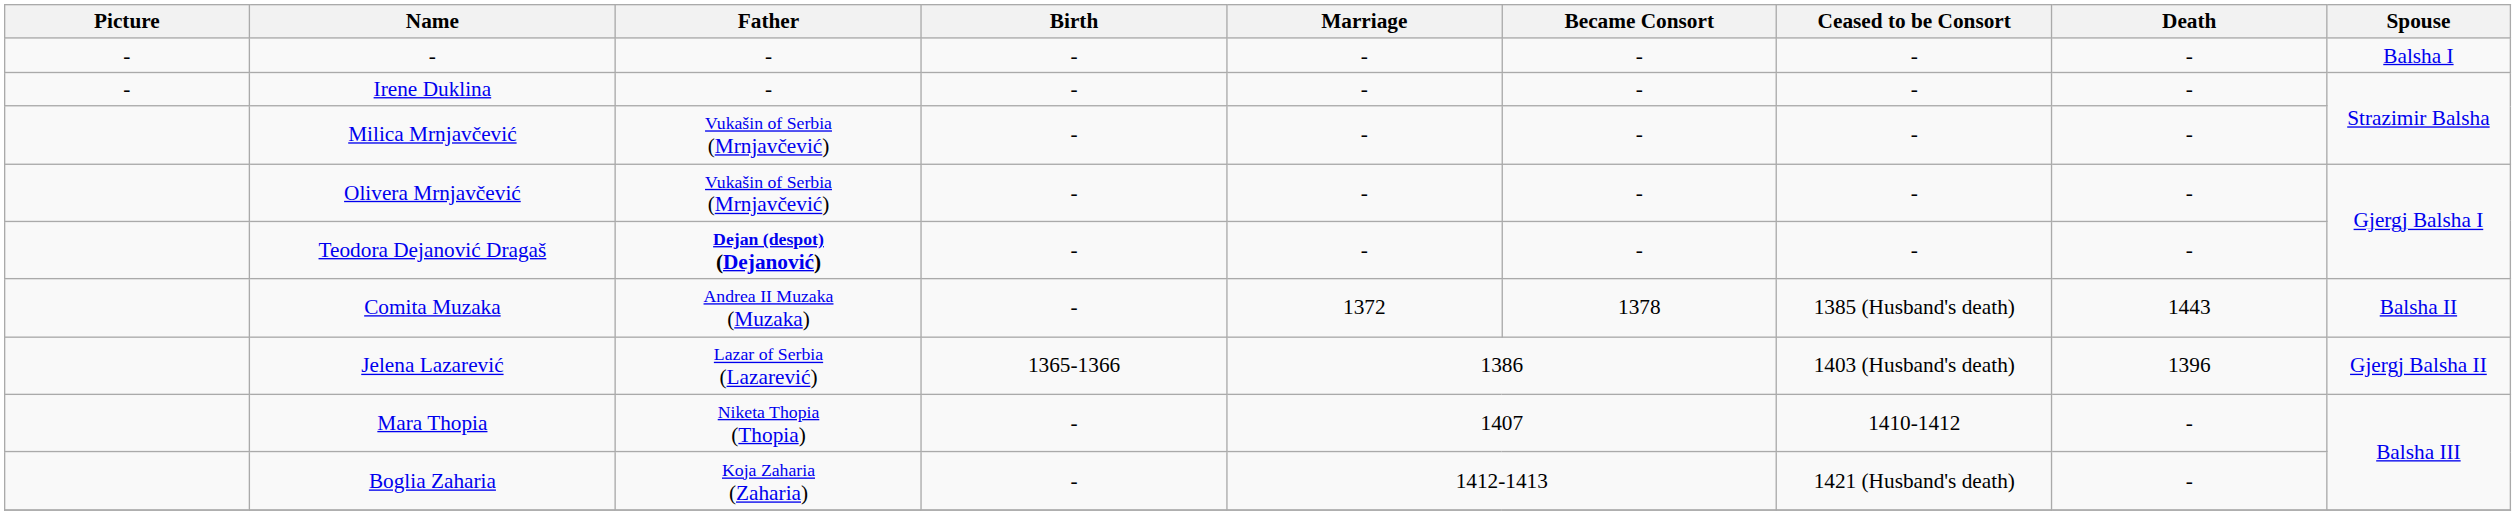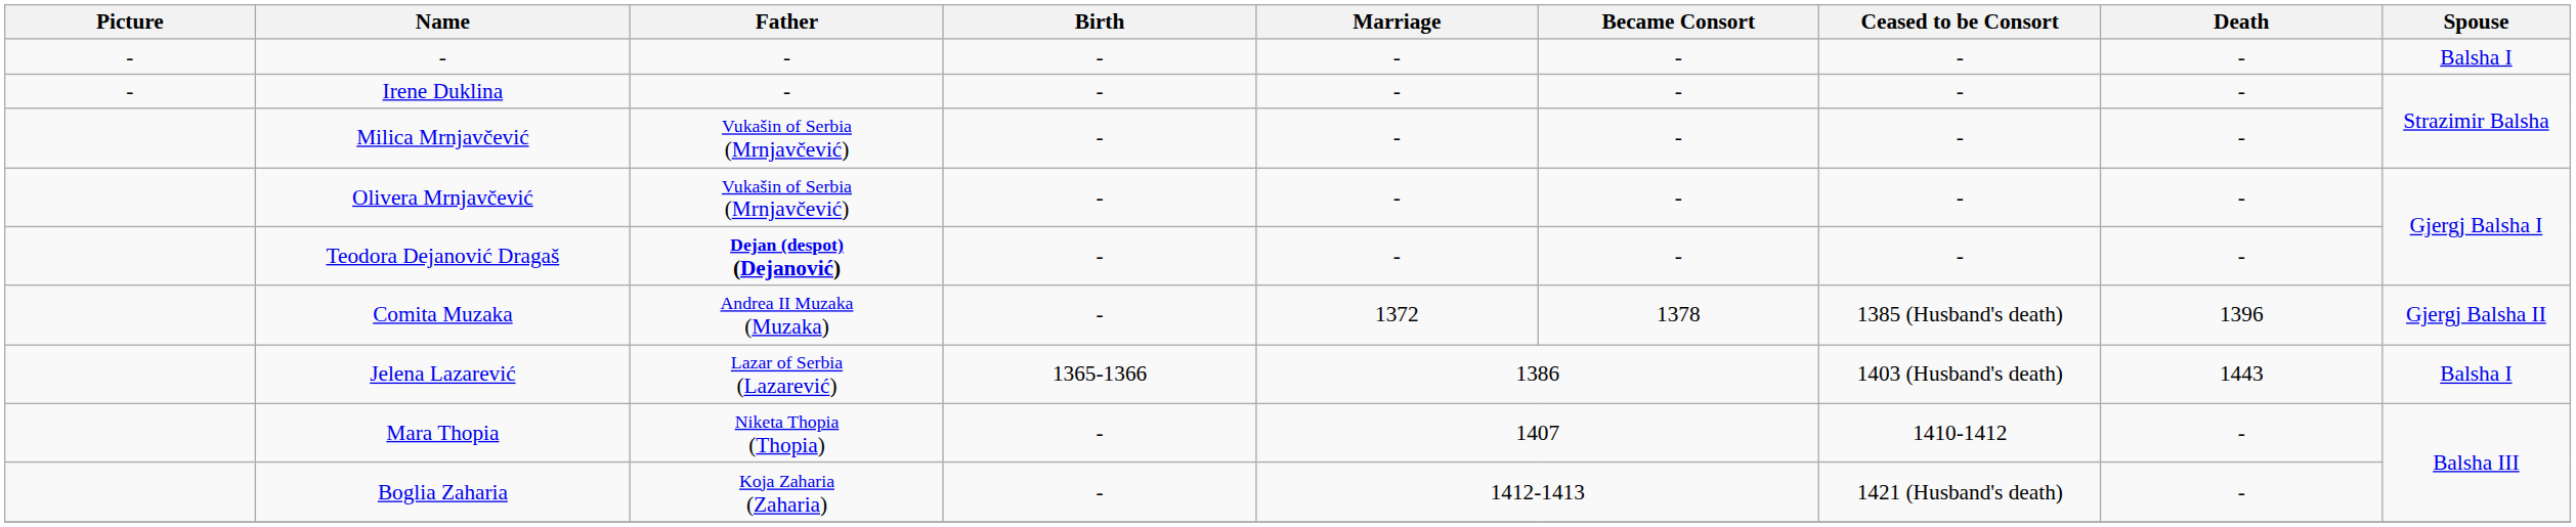Comita Muzaka | Death: 1443 -> 1396
Comita Muzaka | Spouse: Balsha II -> Gjergj Balsha II
Jelena Lazarević | Death: 1396 -> 1443
Jelena Lazarević | Spouse: Gjergj Balsha II -> Balsha I
